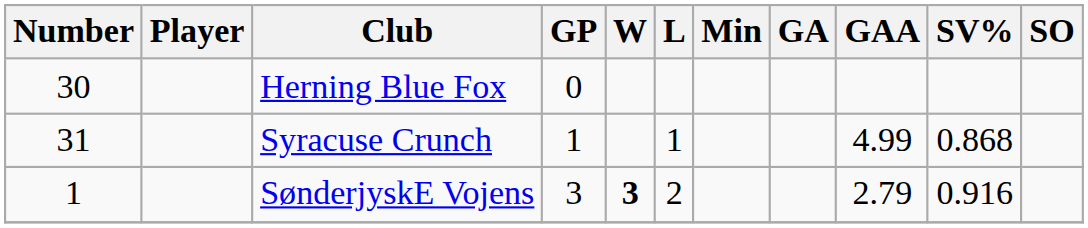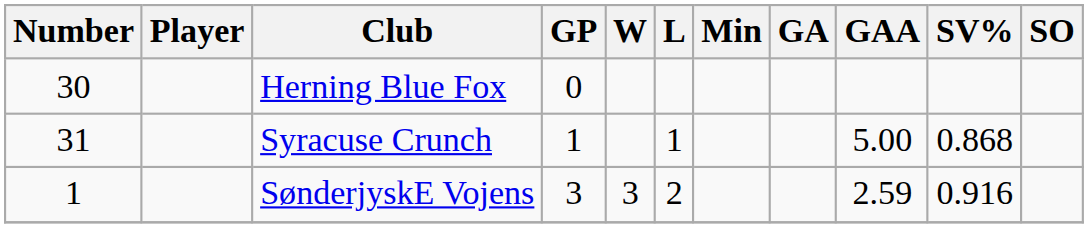Syracuse Crunch | GAA: 4.99 -> 5.00
SønderjyskE Vojens | W: bold -> normal
SønderjyskE Vojens | GAA: 2.79 -> 2.59
